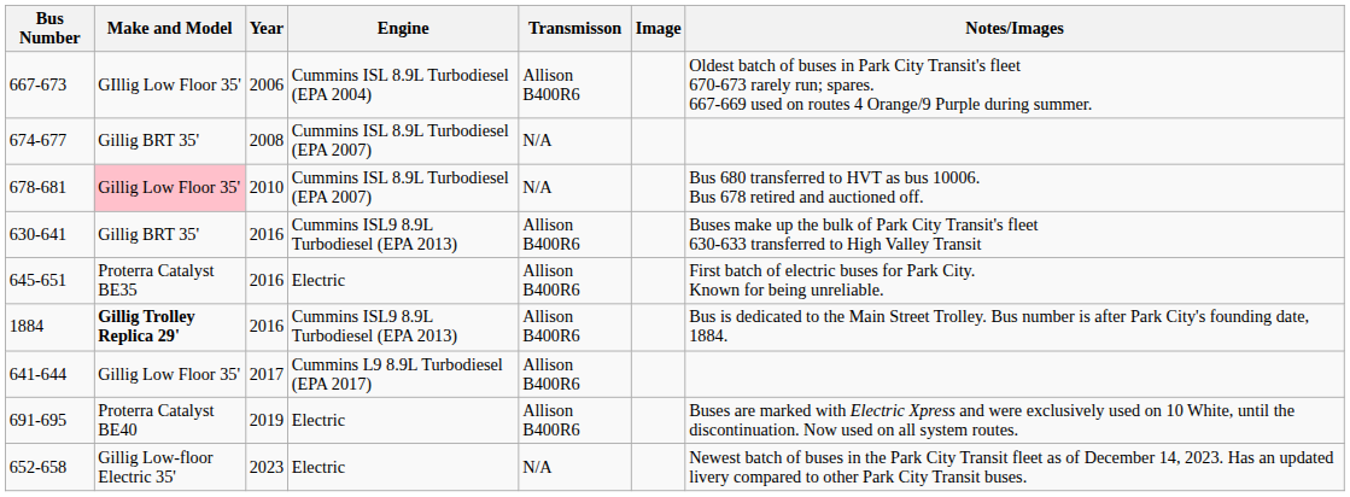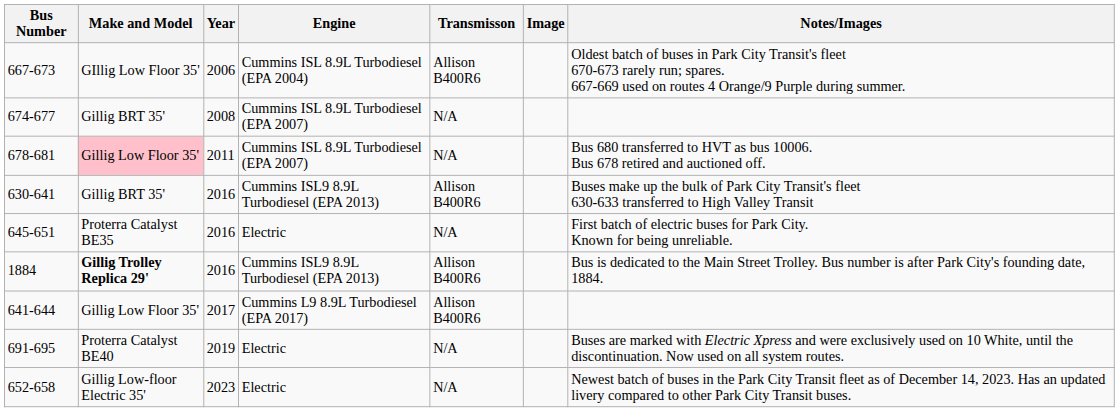678-681 | Year: 2010 -> 2011
645-651 | Transmisson: Allison B400R6 -> N/A
691-695 | Transmisson: Allison B400R6 -> N/A
